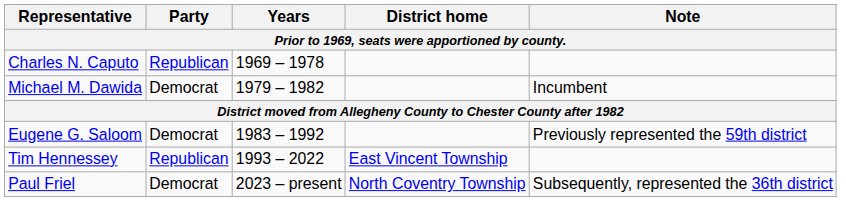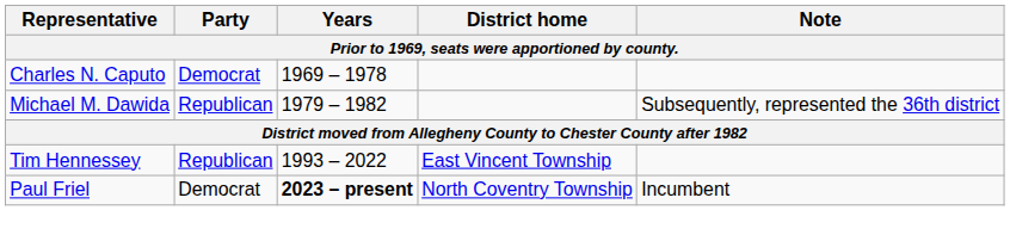Charles N. Caputo | Party: Republican -> Democrat
Michael M. Dawida | Party: Democrat -> Republican
Michael M. Dawida | Note: Incumbent -> Subsequently, represented the 36th district
- row: Eugene G. Saloom | Democrat | 1983 – 1992 | Previously represented the 59th district
Paul Friel | Years: normal -> bold
Paul Friel | Note: Subsequently, represented the 36th district -> Incumbent
